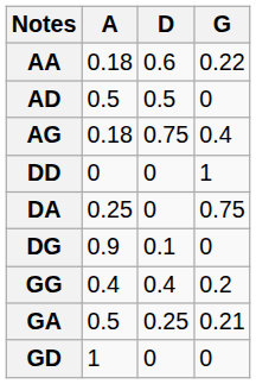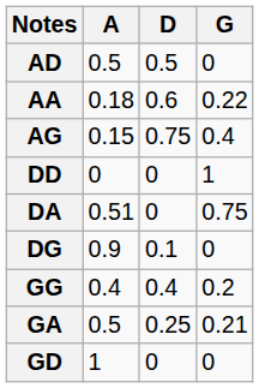rows swapped: AA <-> AD
AG | A: 0.18 -> 0.15
DA | A: 0.25 -> 0.51
